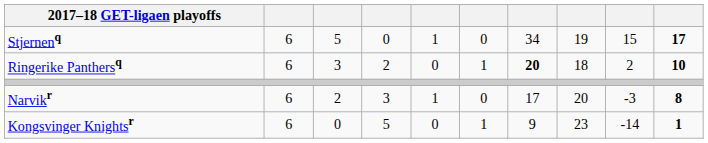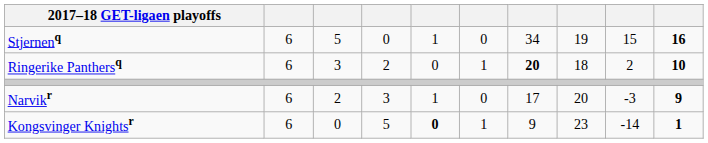Stjernenq | column 10: 17 -> 16
Narvikr | column 10: 8 -> 9
Kongsvinger Knightsr | column 5: normal -> bold
